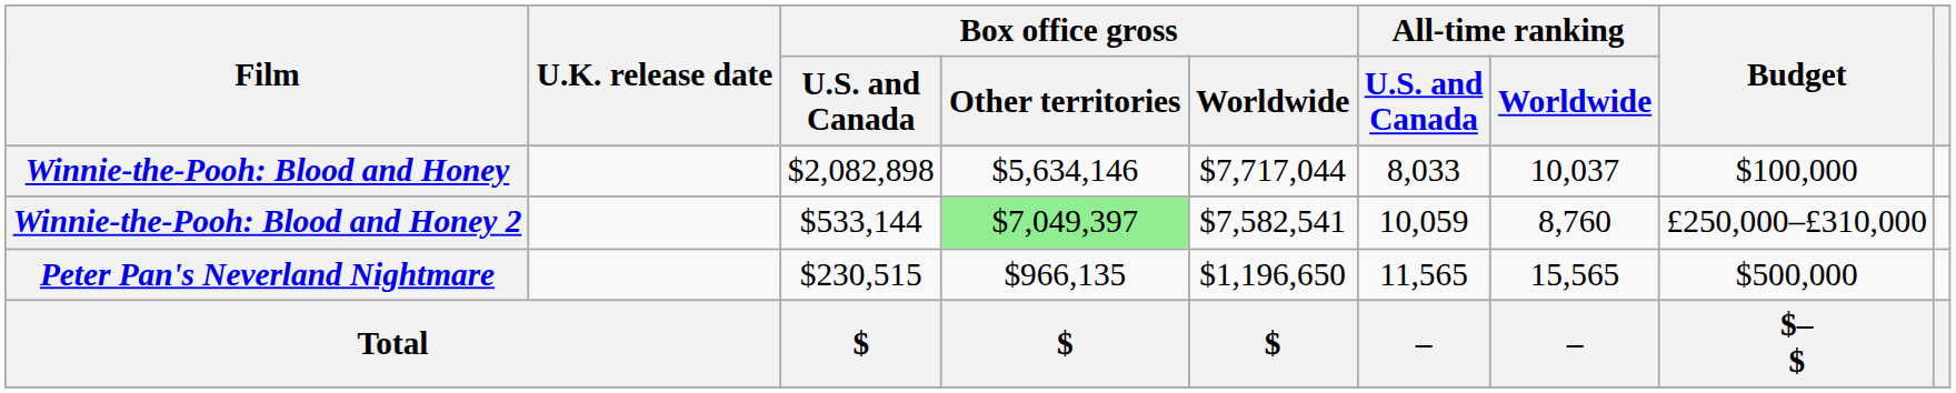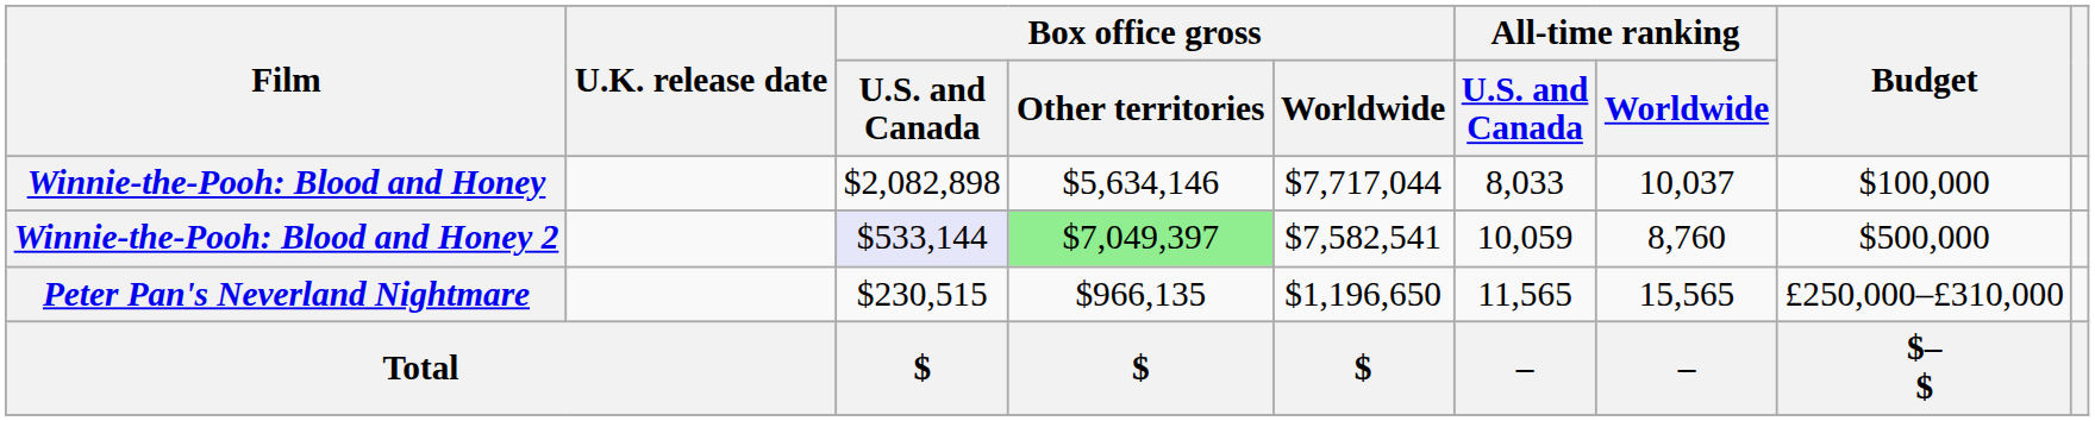Winnie-the-Pooh: Blood and Honey 2 | Box office gross / U.S. and Canada: no background -> lavender background
Winnie-the-Pooh: Blood and Honey 2 | Budget: £250,000–£310,000 -> $500,000
Peter Pan's Neverland Nightmare | Budget: $500,000 -> £250,000–£310,000
